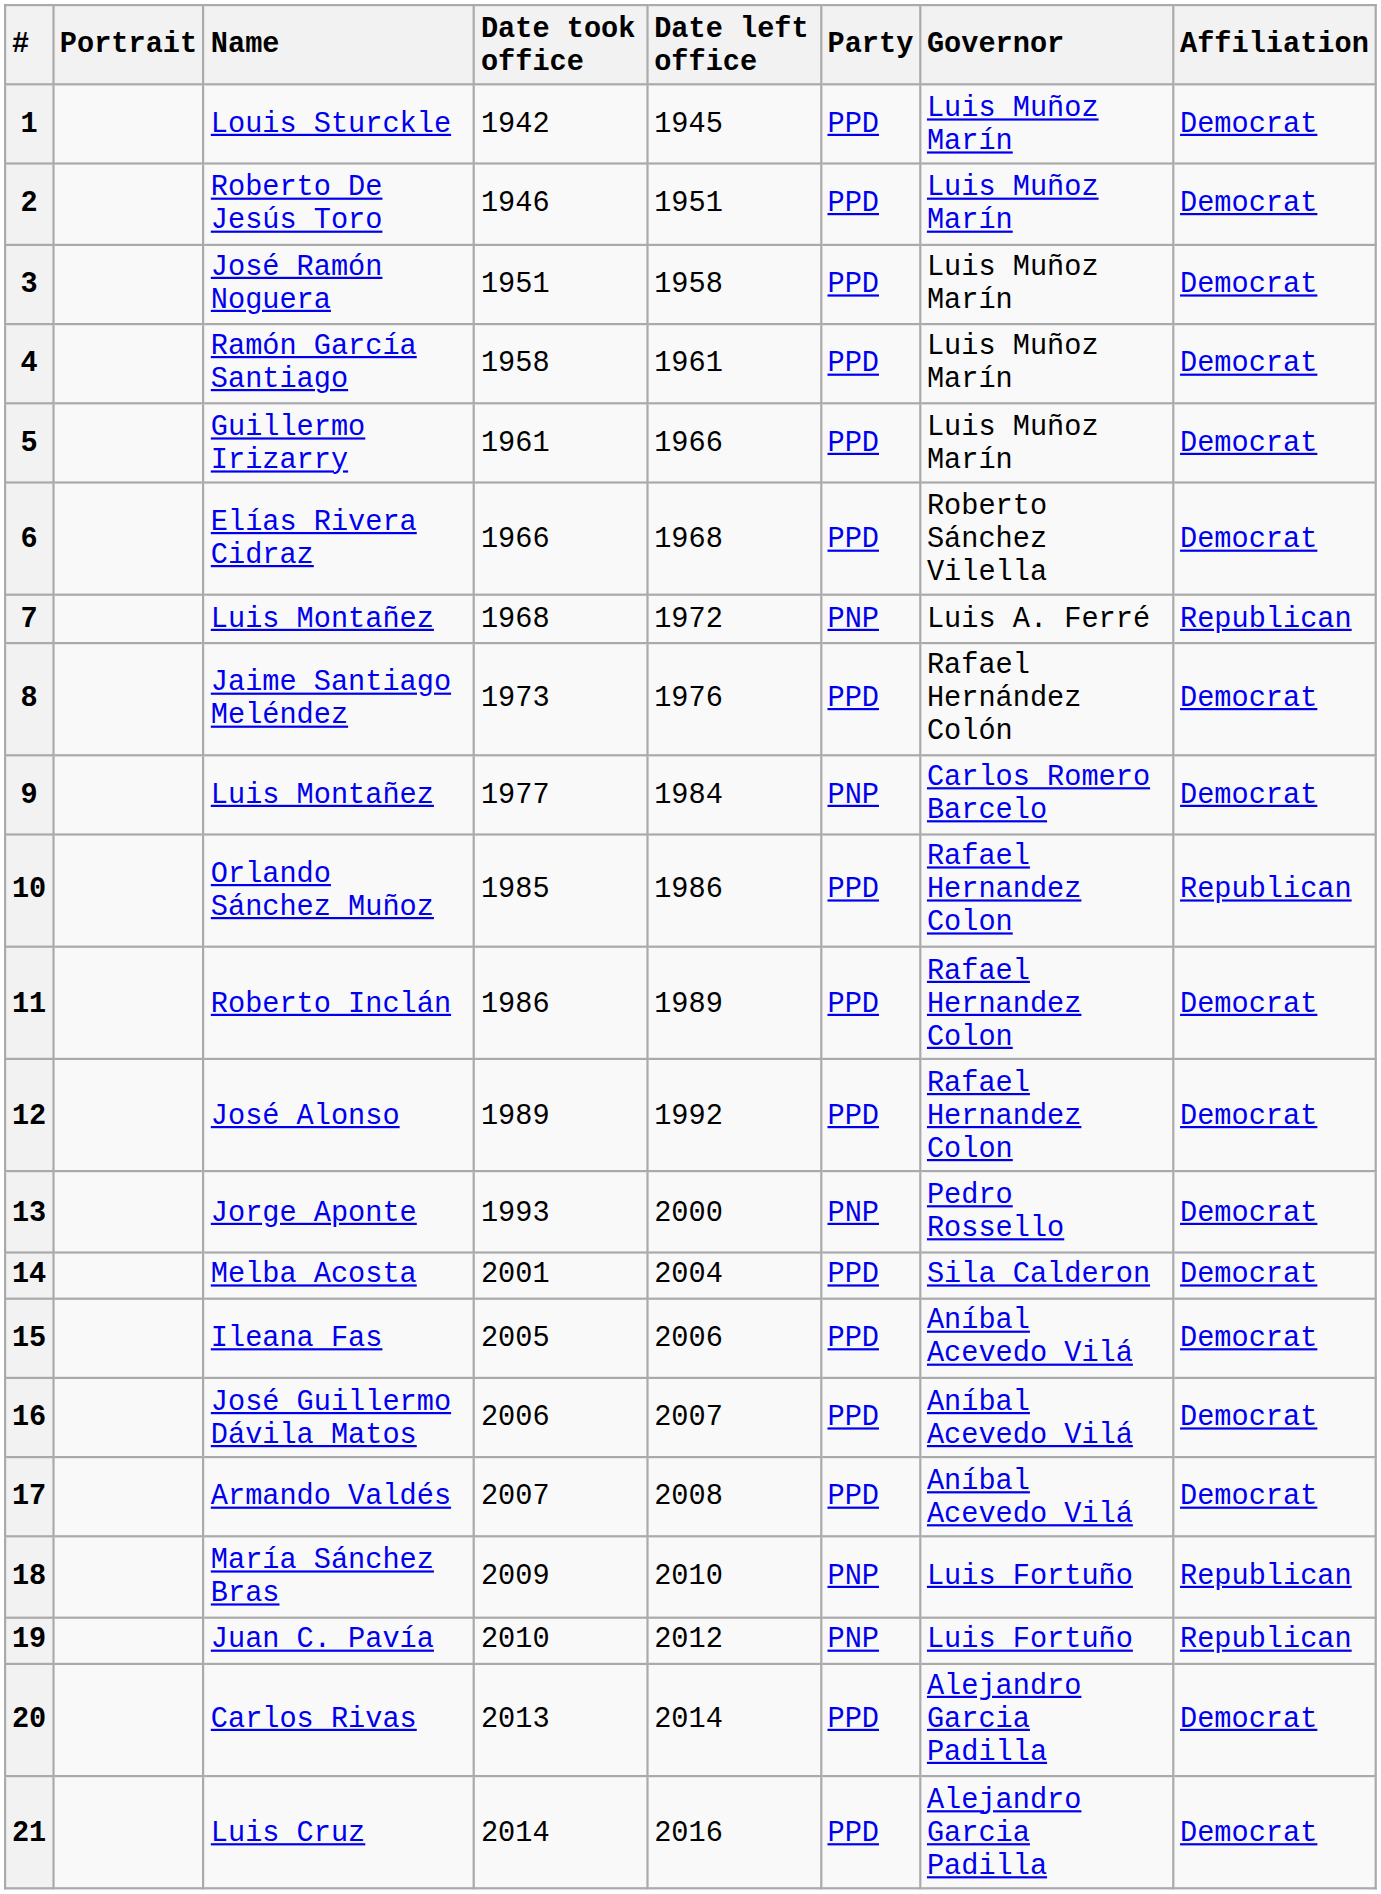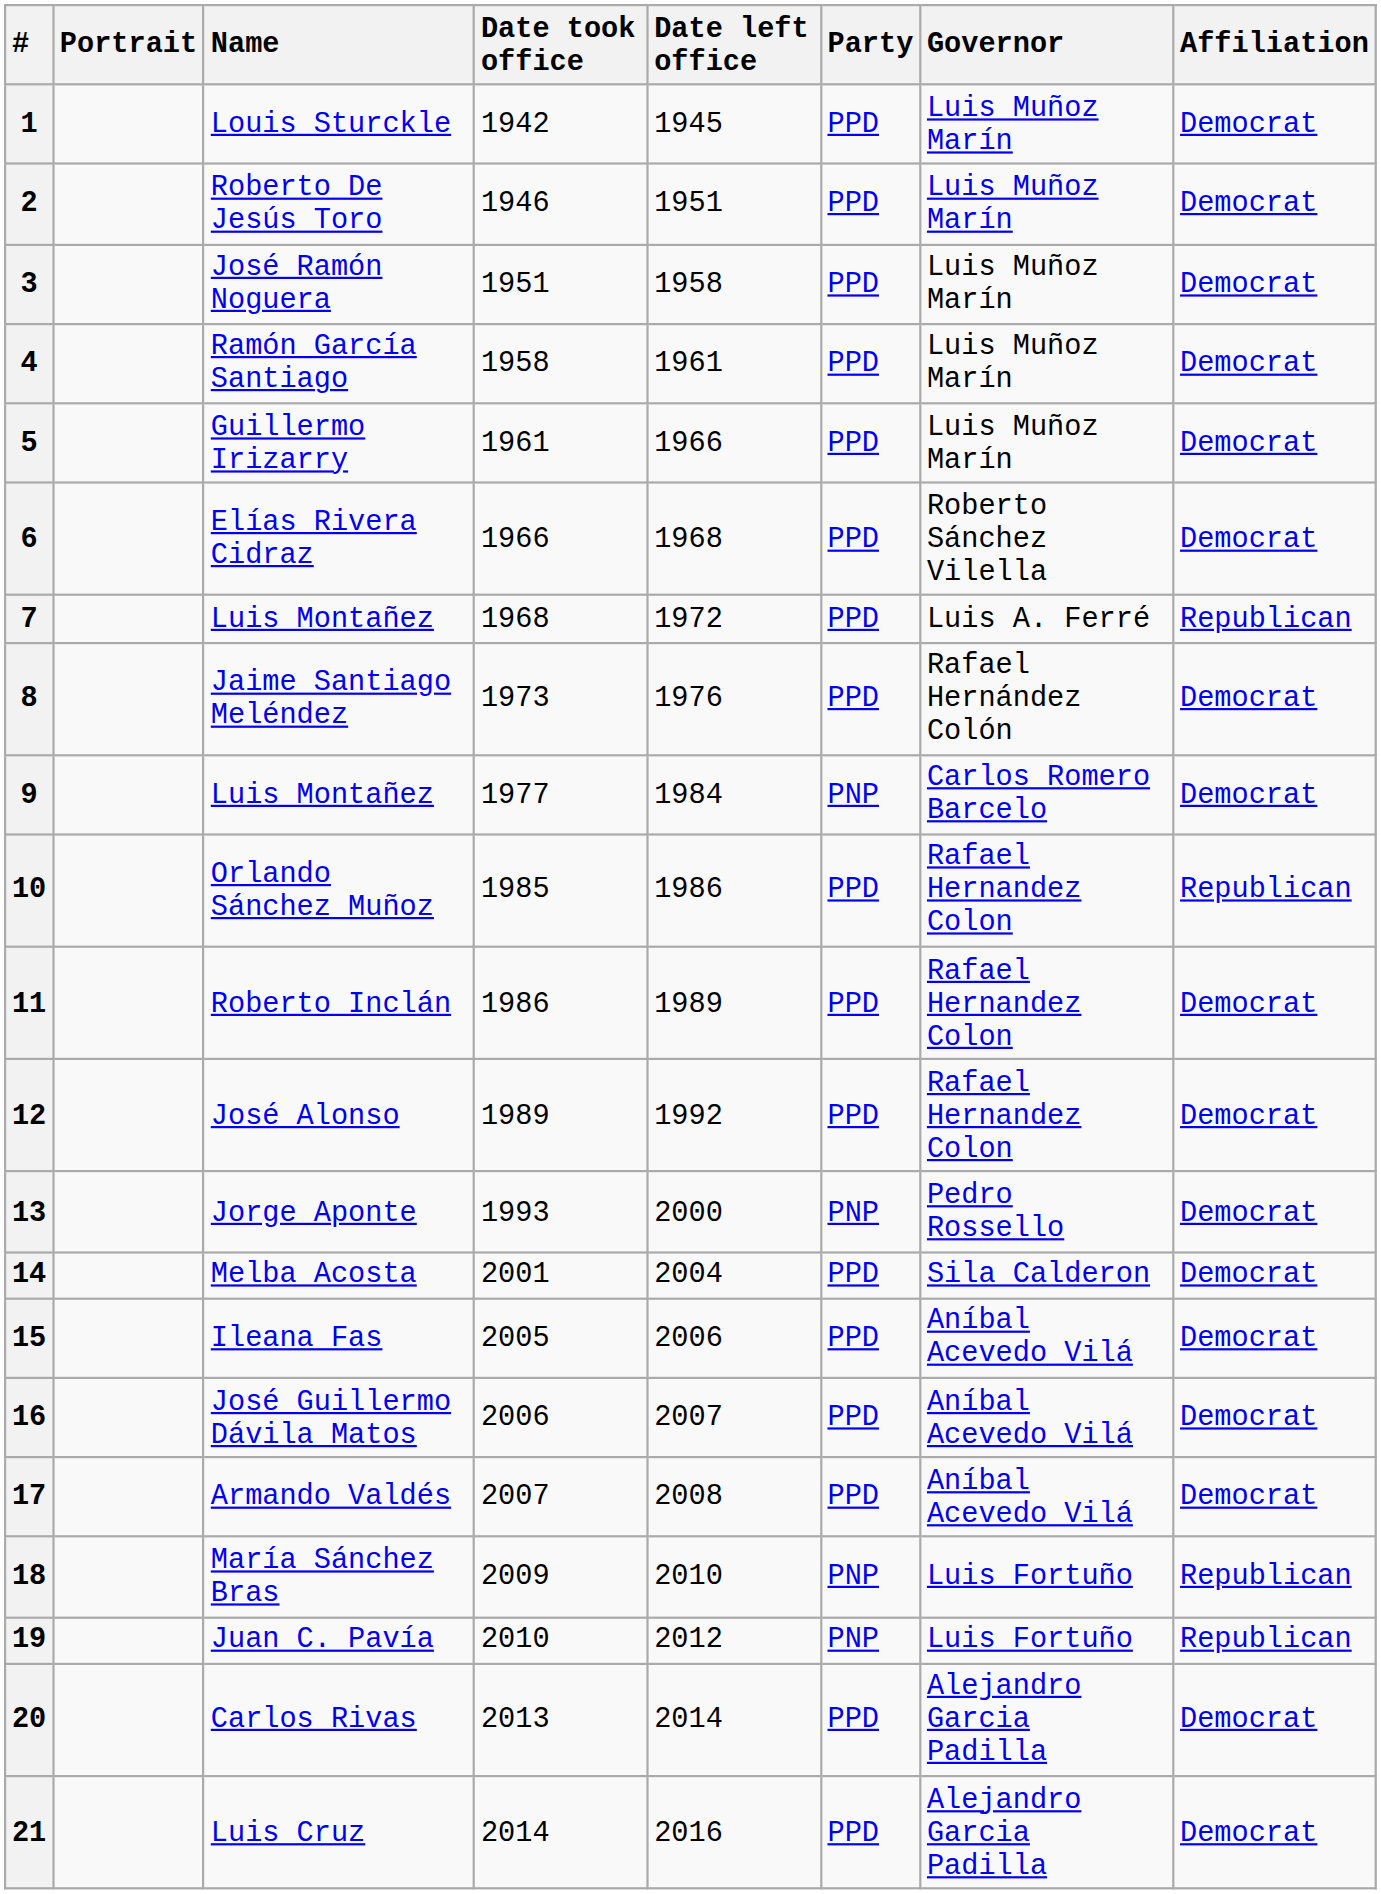7 | Party: PNP -> PPD
